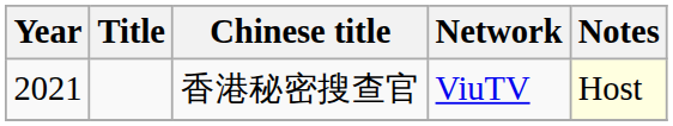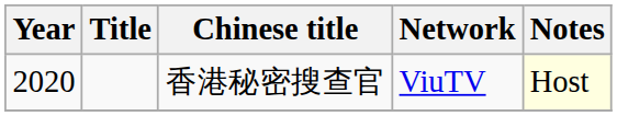香港秘密搜查官 | Year: 2021 -> 2020
